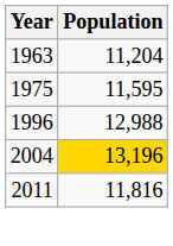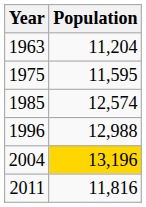+ row: 1985 | 12,574
